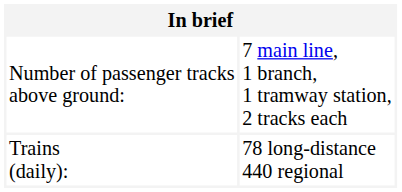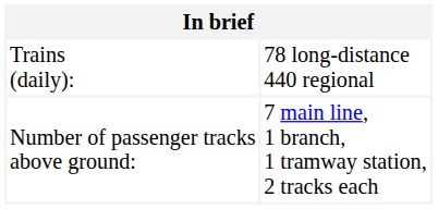rows swapped: Number of passenger tracks above ground: <-> Trains (daily):
